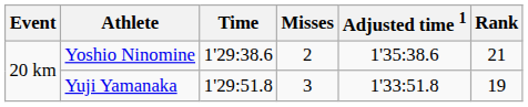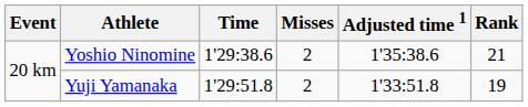Yuji Yamanaka | Misses: 3 -> 2
